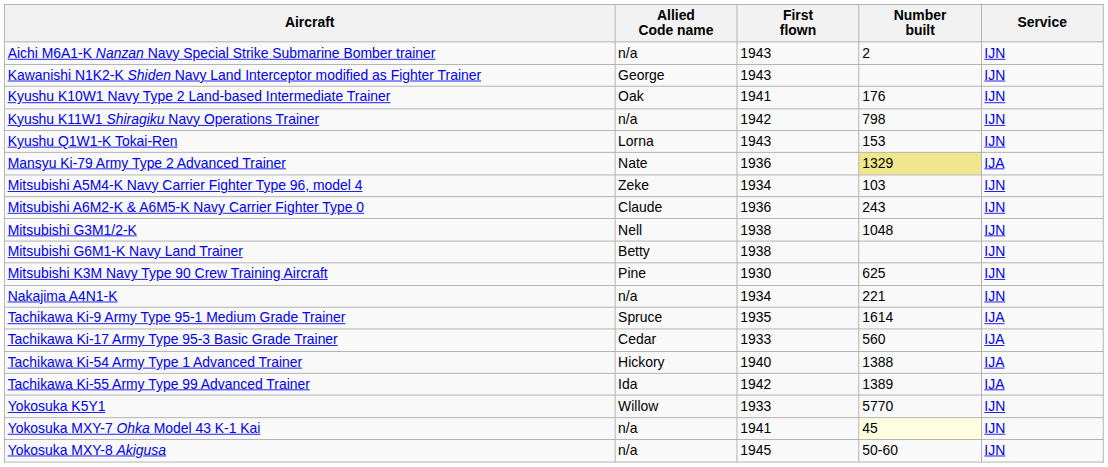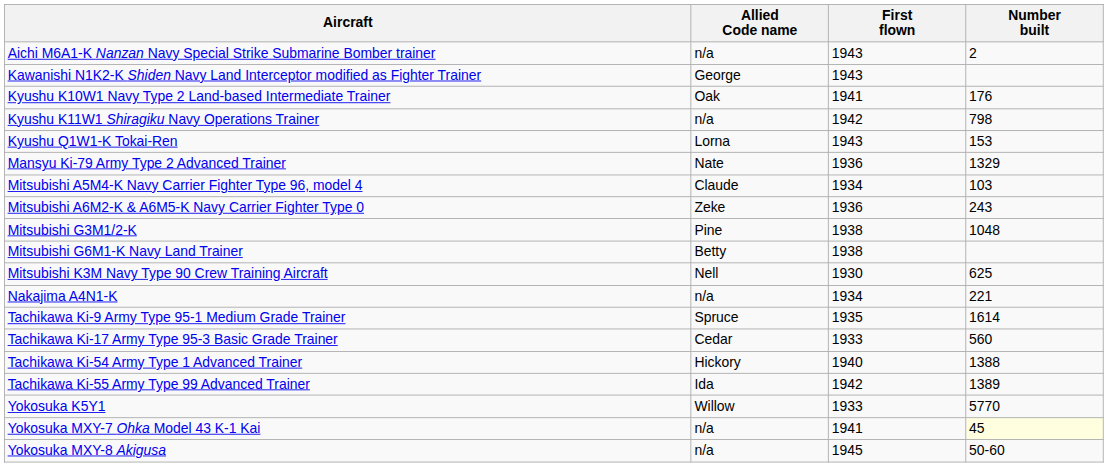- column: Service | IJN | IJN | IJN | IJN | IJN | IJA | IJN | IJN | IJN | IJN | IJN | IJN | IJA | IJA | IJA | IJA | IJN | IJN | IJN
Mansyu Ki-79 Army Type 2 Advanced Trainer | Number built: khaki background -> no background
Mitsubishi A5M4-K Navy Carrier Fighter Type 96, model 4 | Allied Code name: Zeke -> Claude
Mitsubishi A6M2-K & A6M5-K Navy Carrier Fighter Type 0 | Allied Code name: Claude -> Zeke
Mitsubishi G3M1/2-K | Allied Code name: Nell -> Pine
Mitsubishi K3M Navy Type 90 Crew Training Aircraft | Allied Code name: Pine -> Nell
